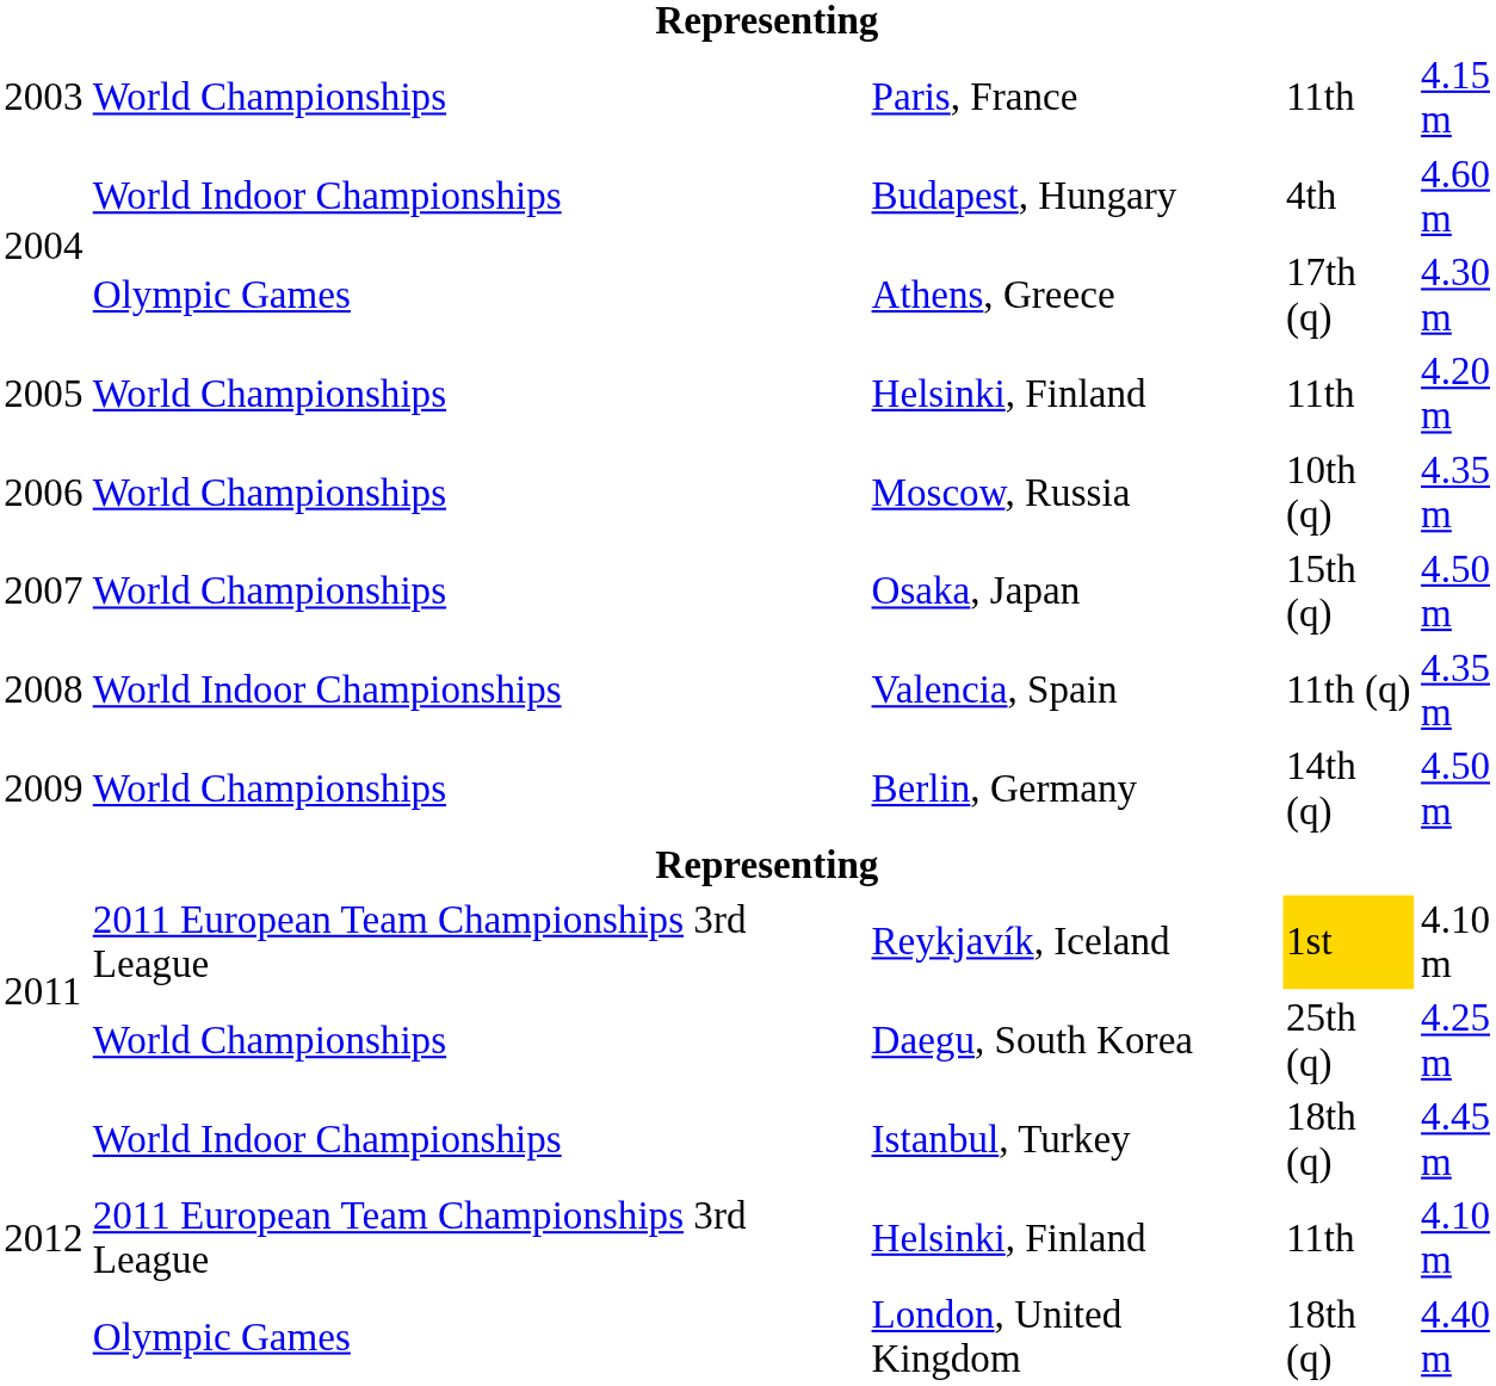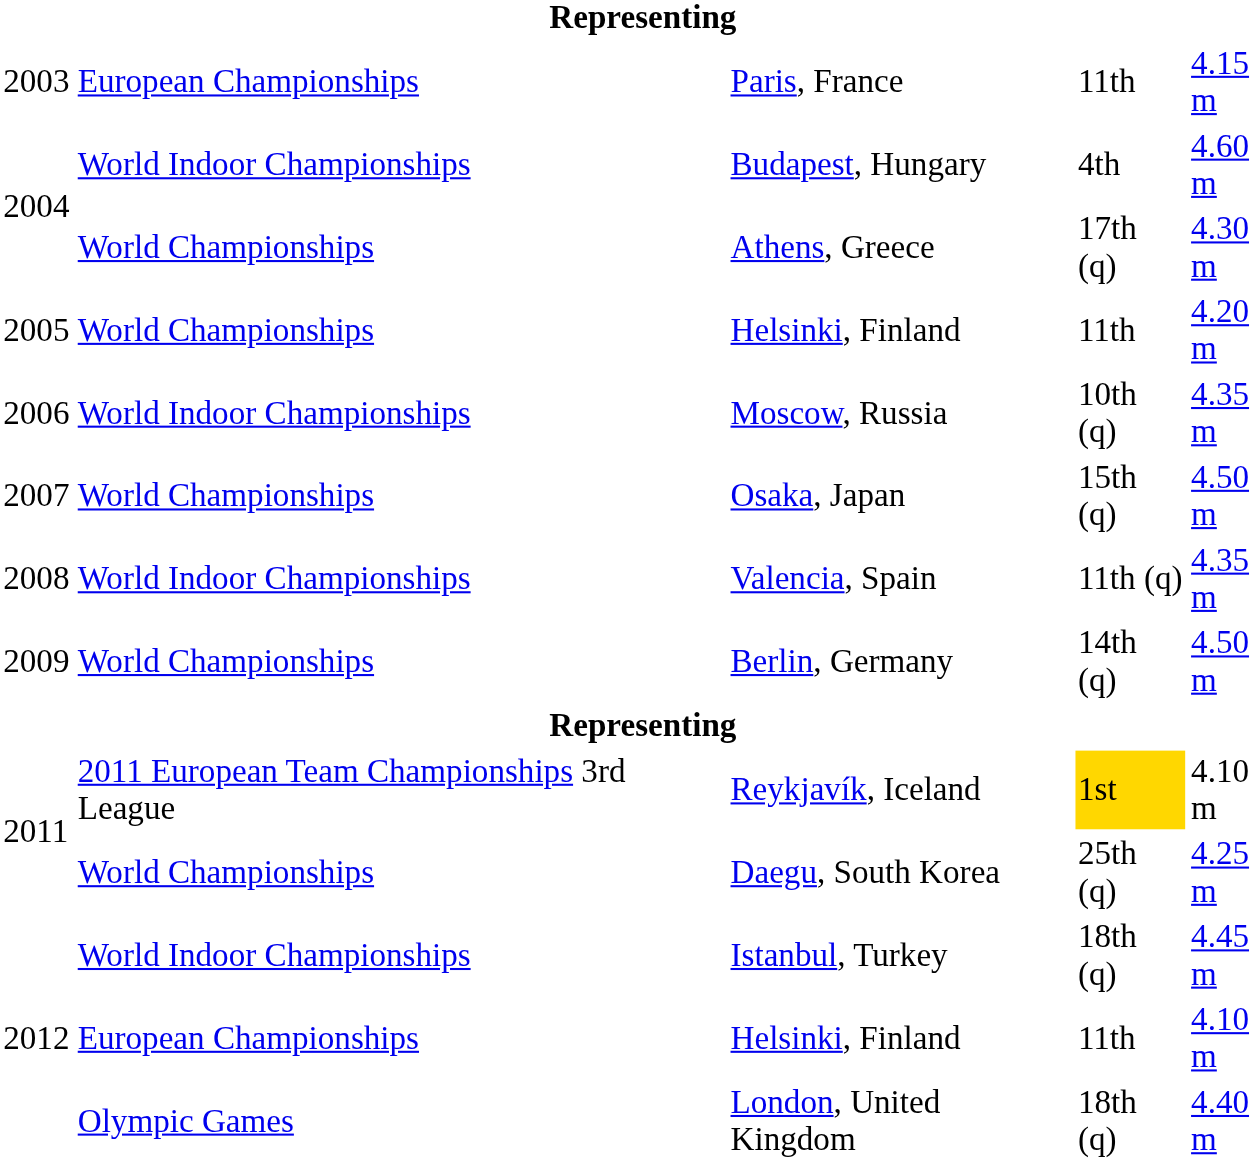Paris, France | column 2: World Championships -> European Championships
Athens, Greece | column 2: Olympic Games -> World Championships
Moscow, Russia | column 2: World Championships -> World Indoor Championships
2012 / Helsinki, Finland | column 2: 2011 European Team Championships 3rd League -> European Championships
